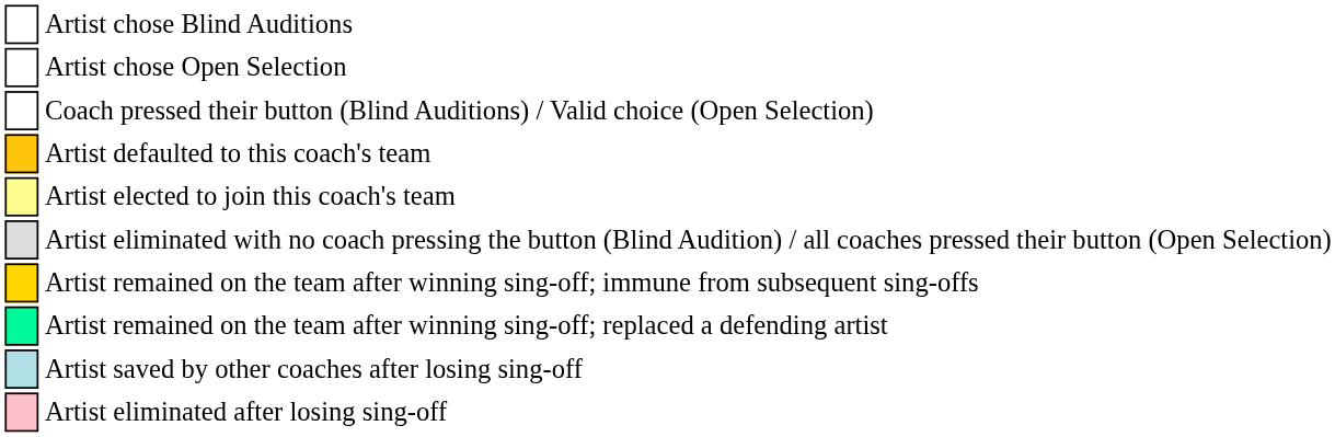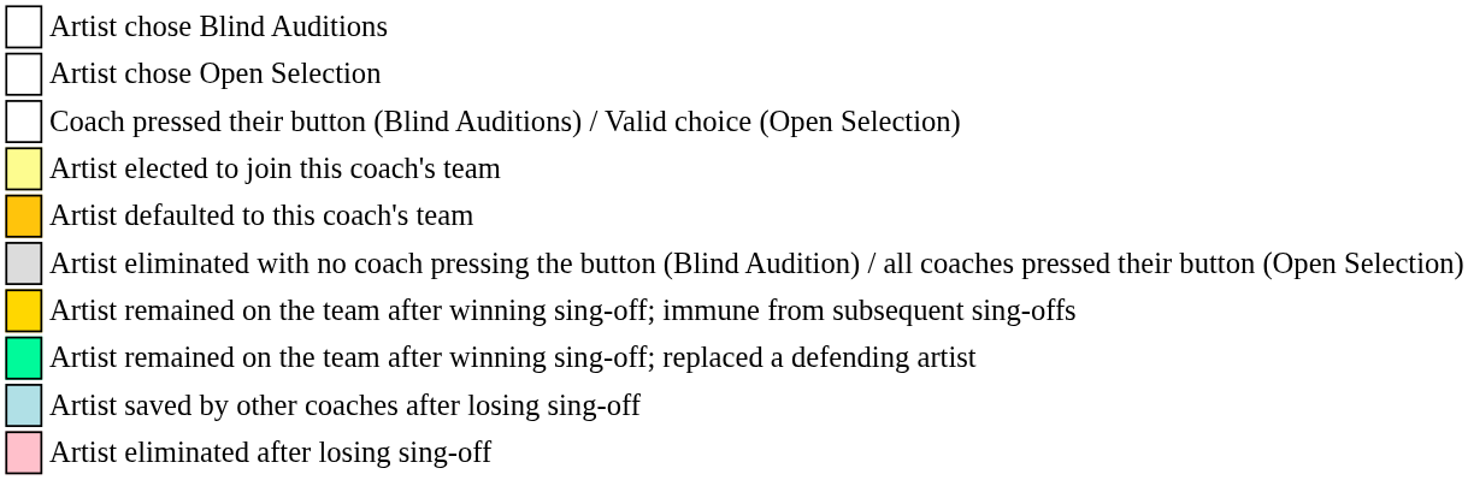rows swapped: Artist defaulted to this coach's team <-> Artist elected to join this coach's team
